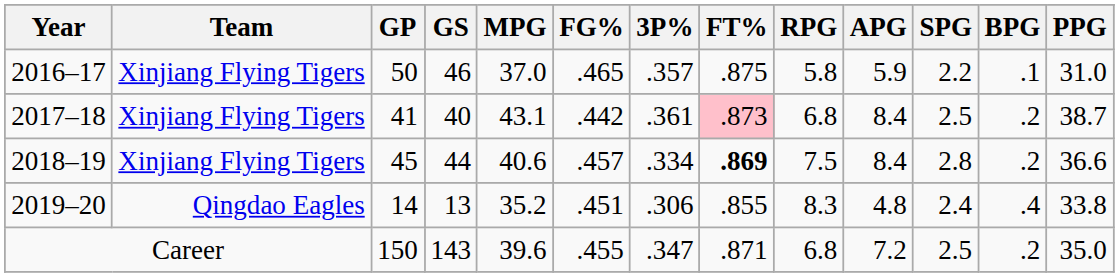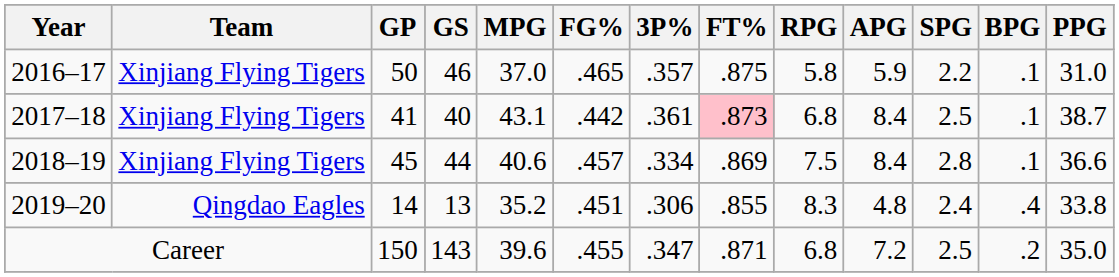2017–18 | BPG: .2 -> .1
2018–19 | FT%: bold -> normal
2018–19 | BPG: .2 -> .1
